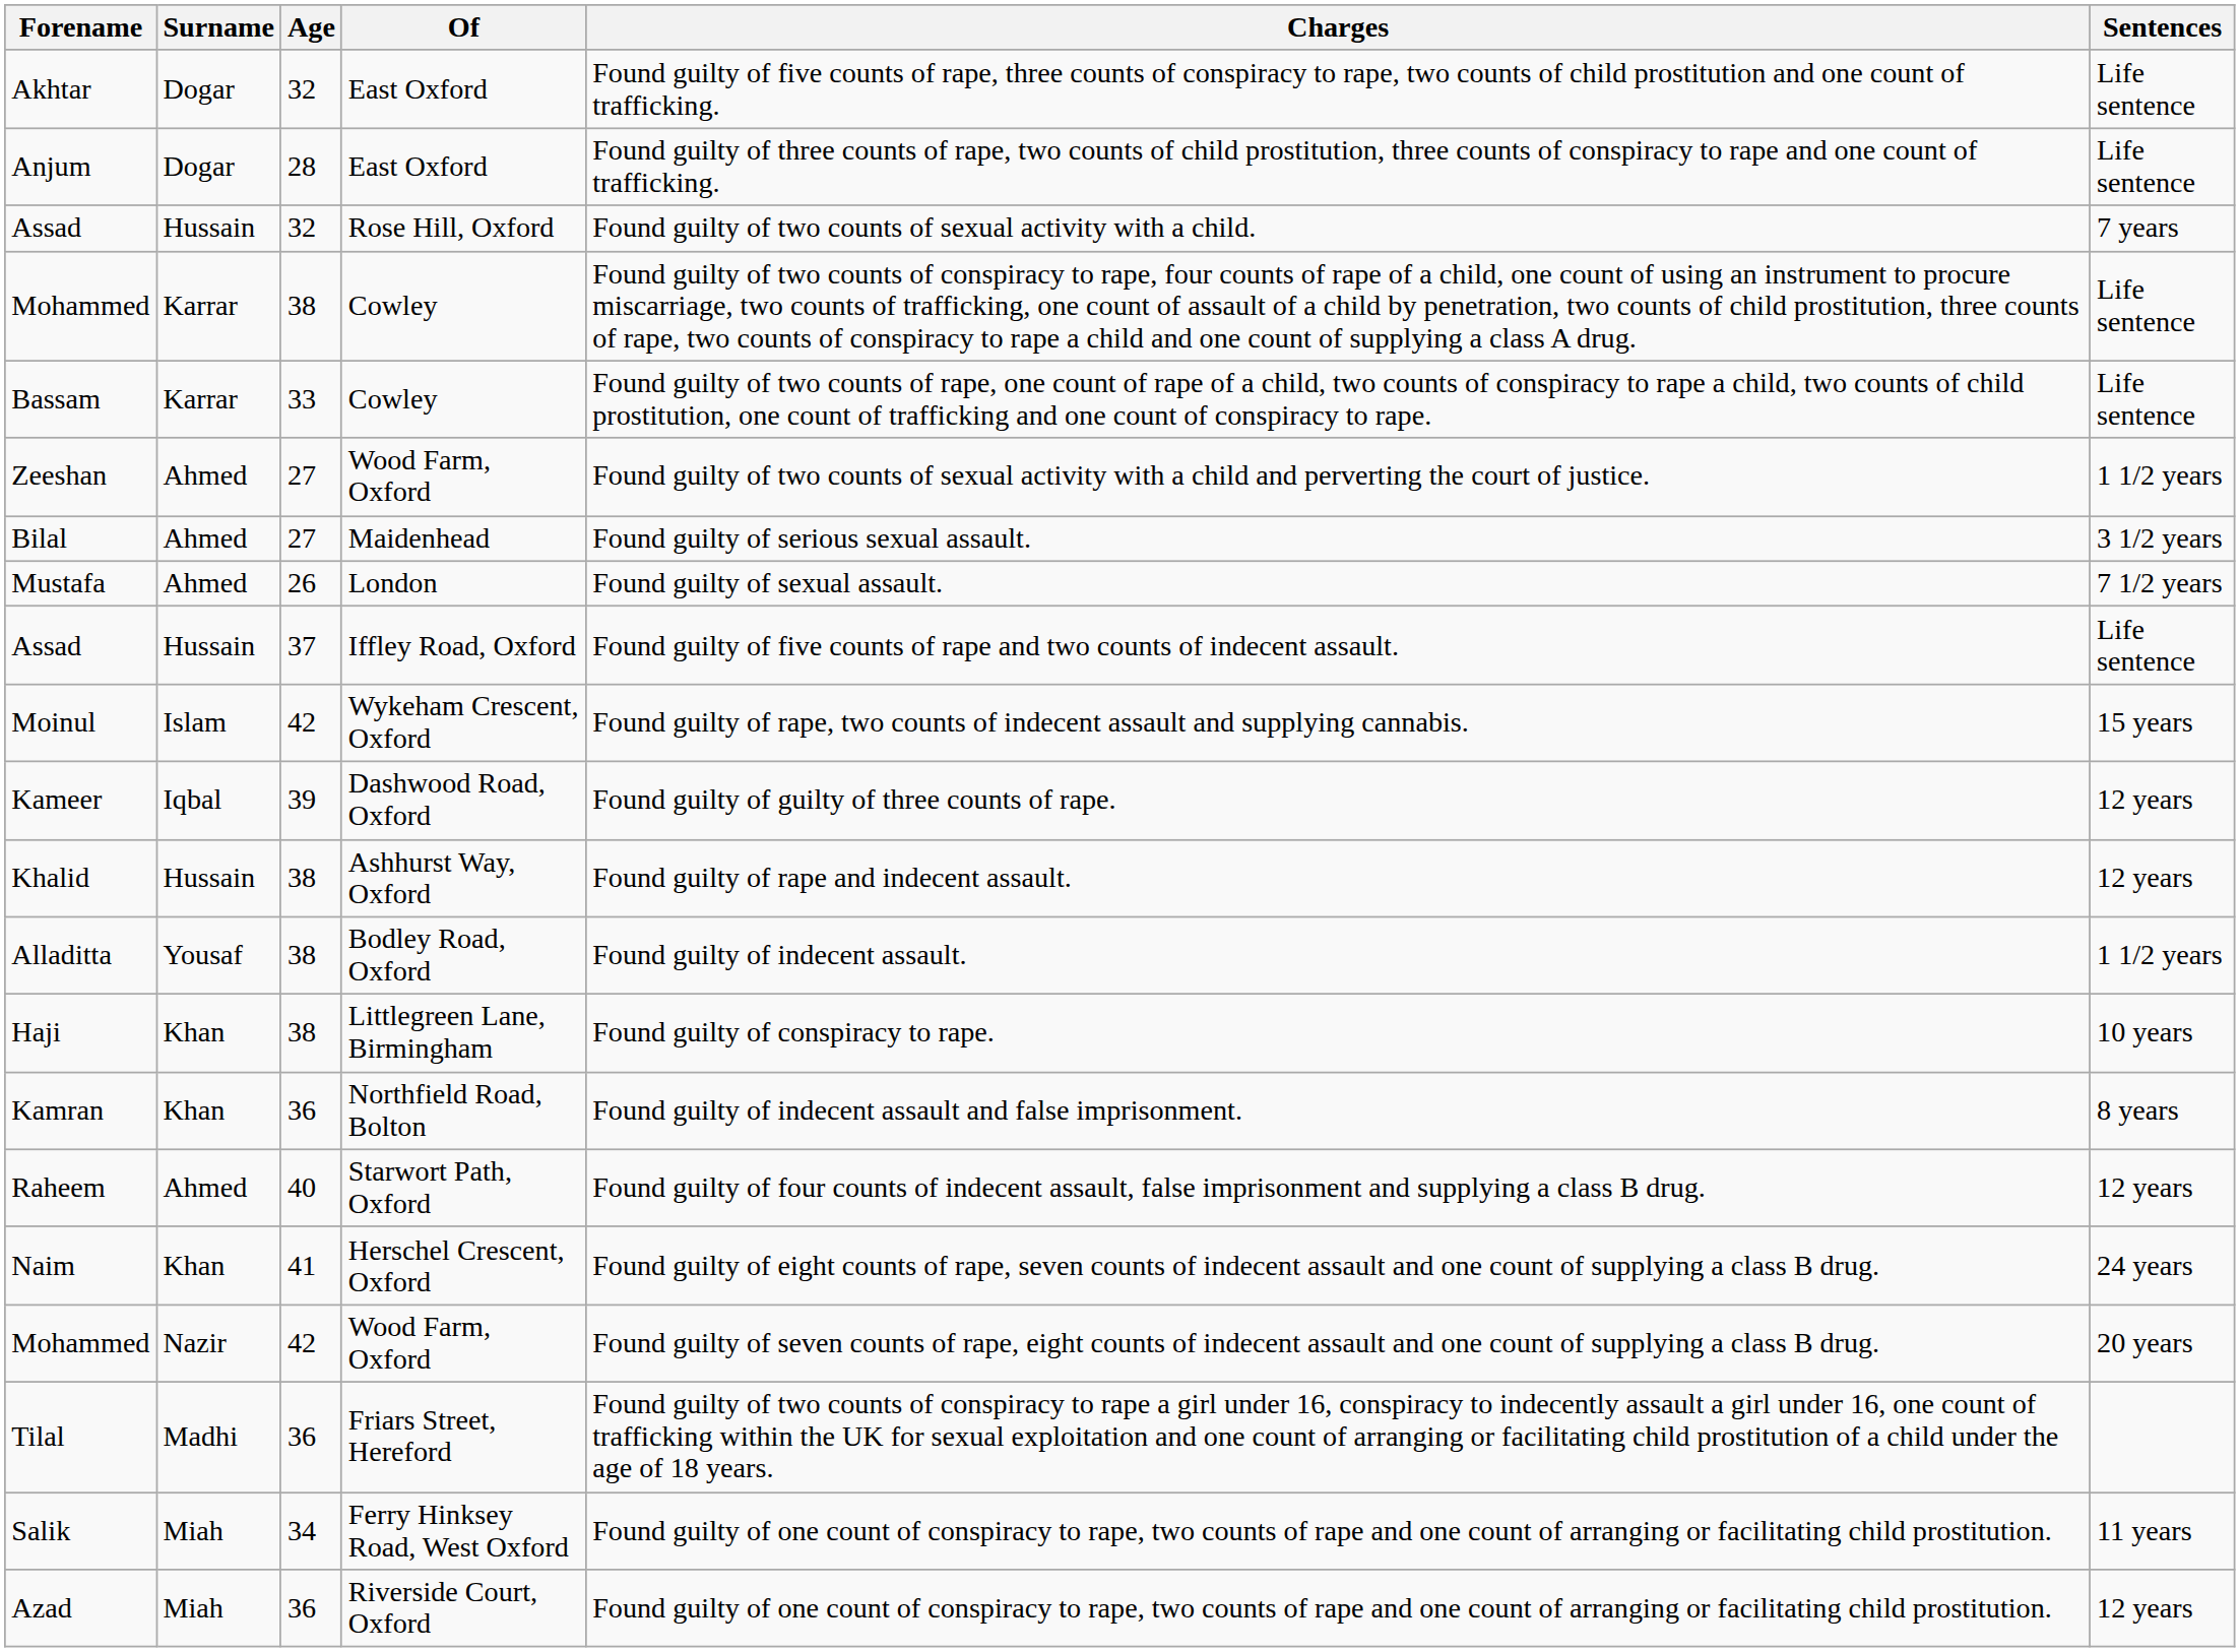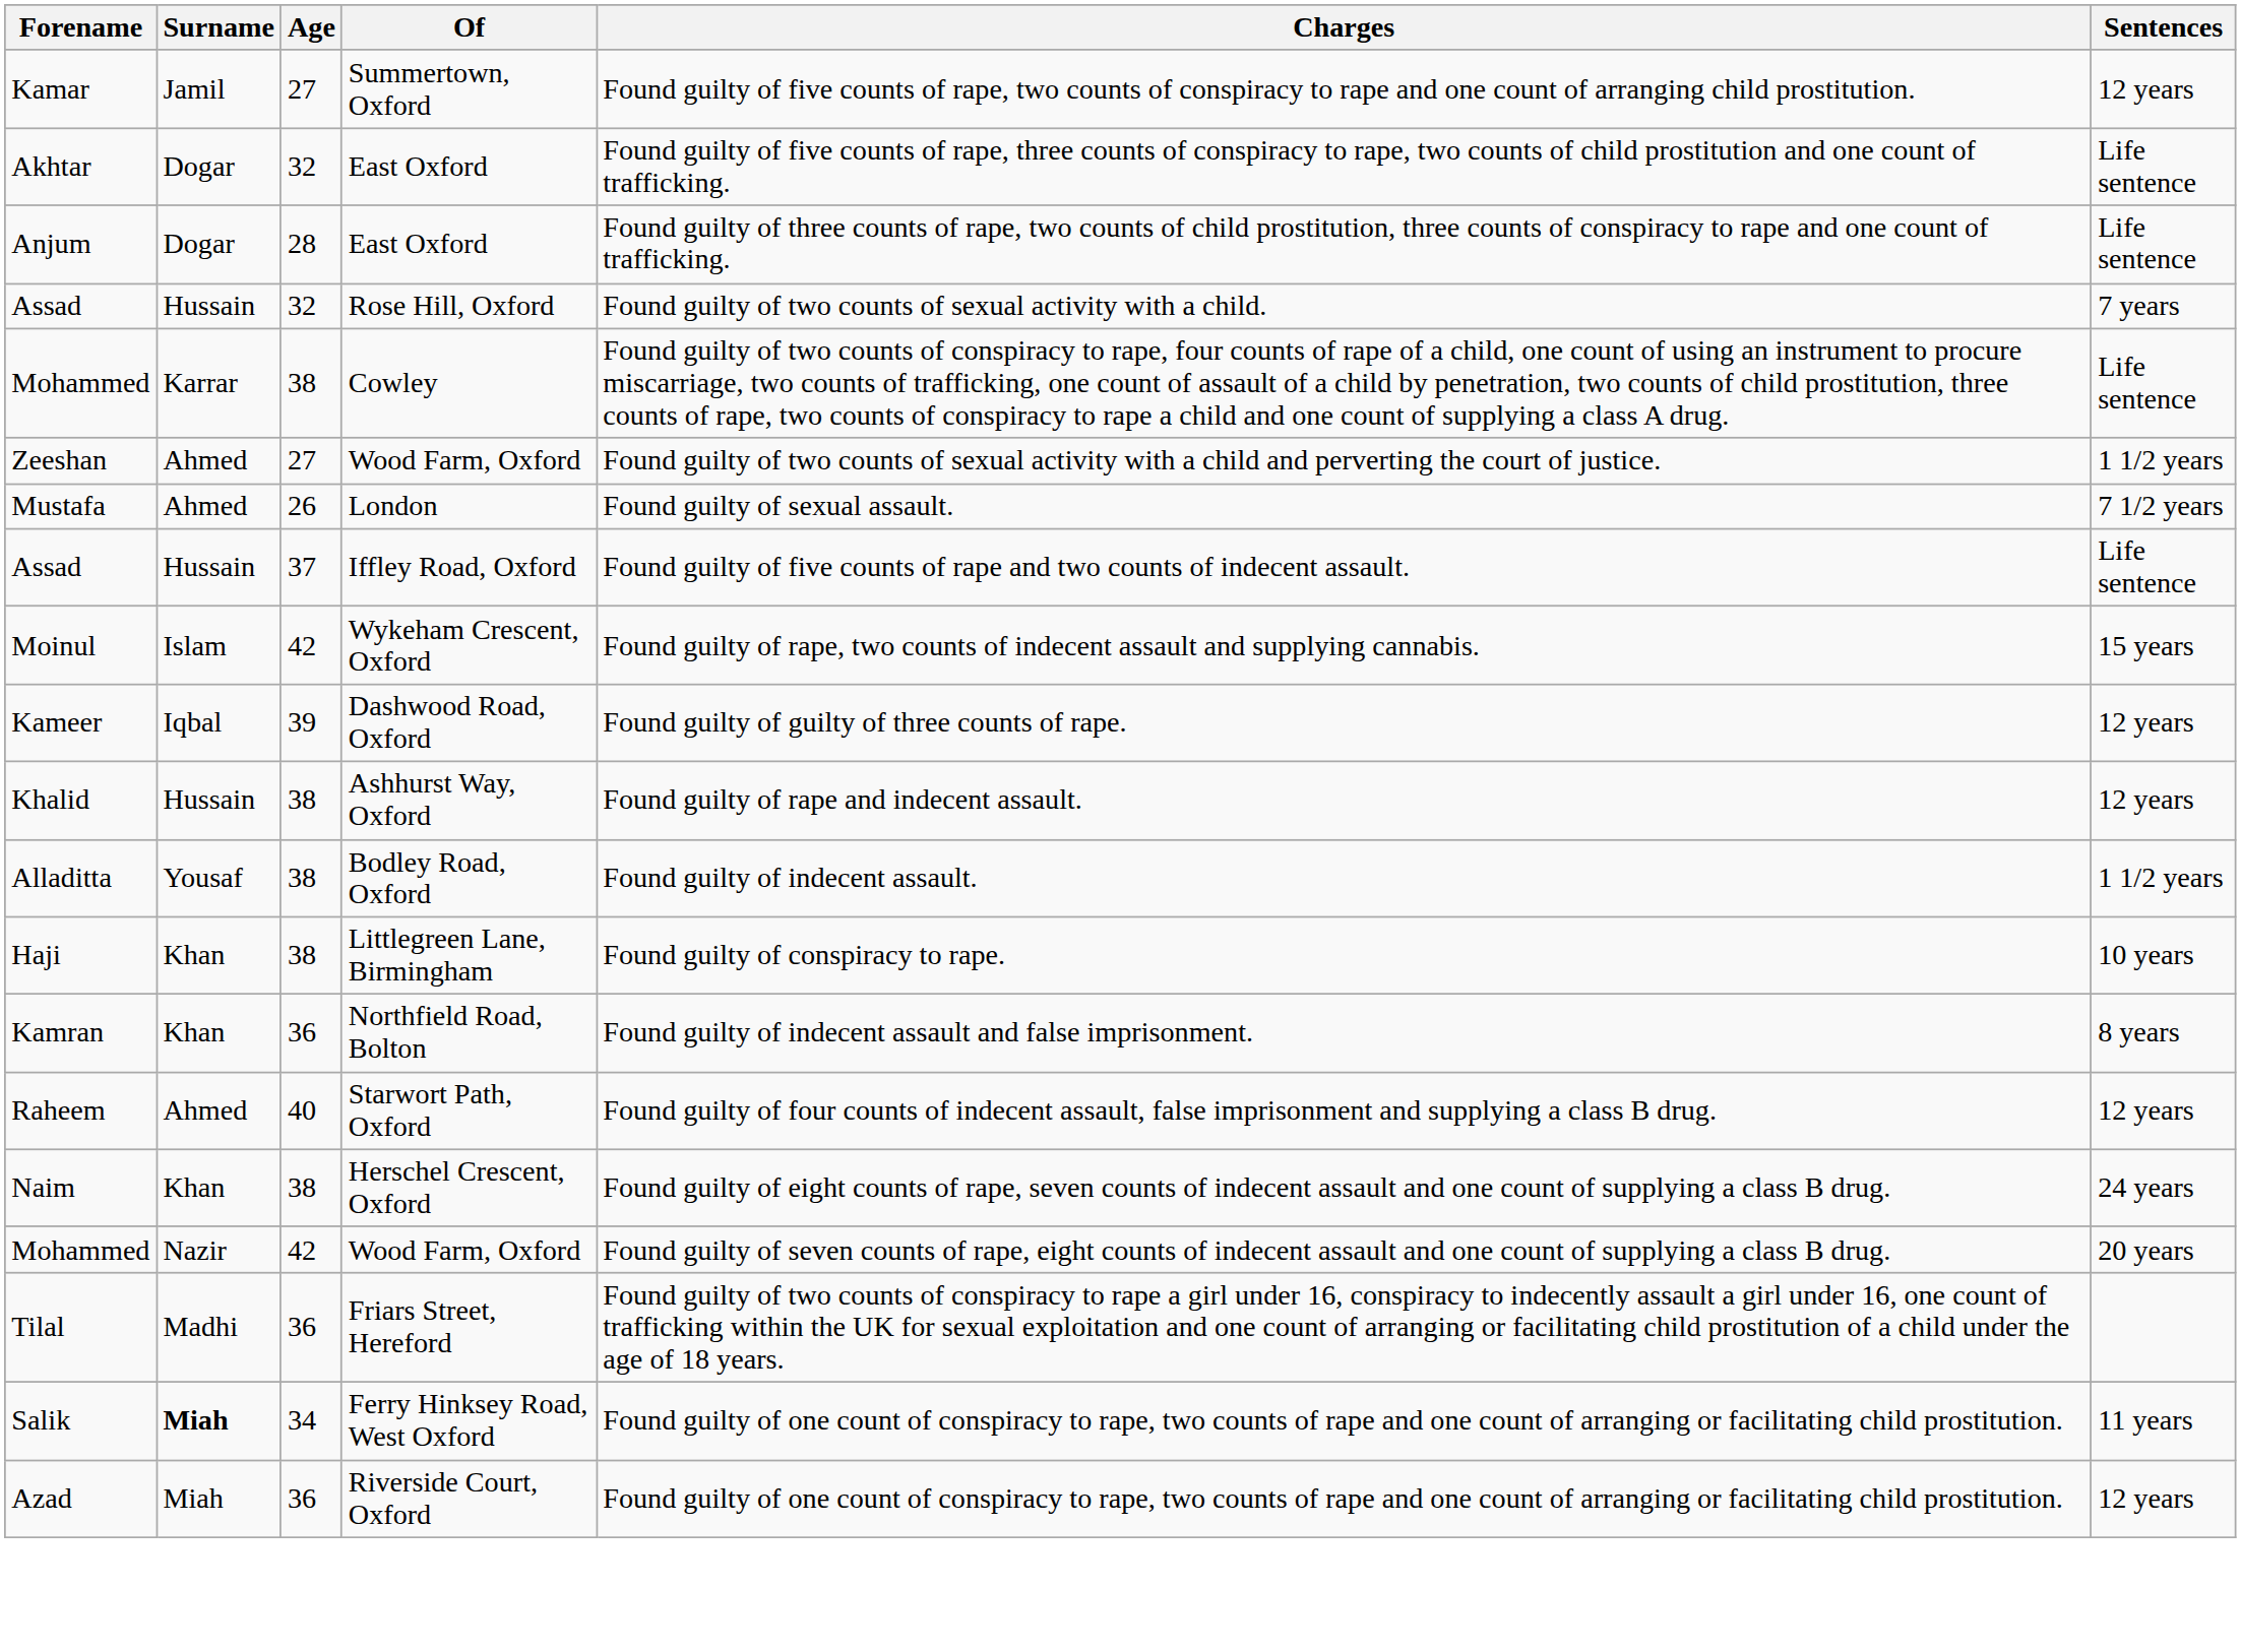+ row: Kamar | Jamil | 27 | Summertown, Oxford | Found guilty of five counts of rape, two counts of conspiracy to rape and one count of arranging child prostitution. | 12 years
- row: Bassam | Karrar | 33 | Cowley | Found guilty of two counts of rape, one count of rape of a child, two counts of conspiracy to rape a child, two counts of child prostitution, one count of trafficking and one count of conspiracy to rape. | Life sentence
- row: Bilal | Ahmed | 27 | Maidenhead | Found guilty of serious sexual assault. | 3 1/2 years
Naim | Age: 41 -> 38
Salik | Surname: normal -> bold
